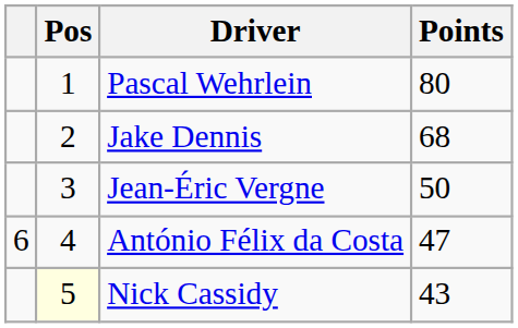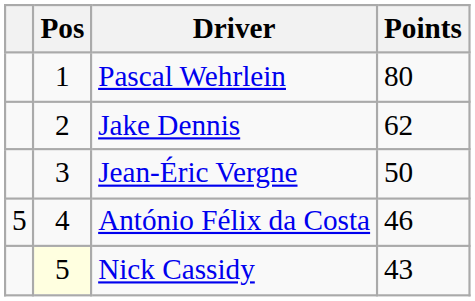Jake Dennis | Points: 68 -> 62
António Félix da Costa | column 1: 6 -> 5
António Félix da Costa | Points: 47 -> 46
